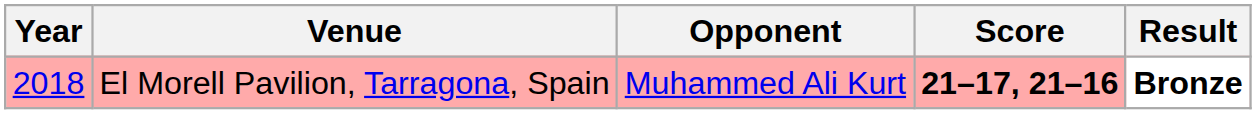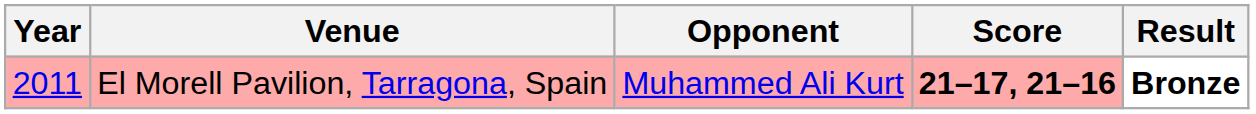El Morell Pavilion, Tarragona, Spain | Year: 2018 -> 2011
